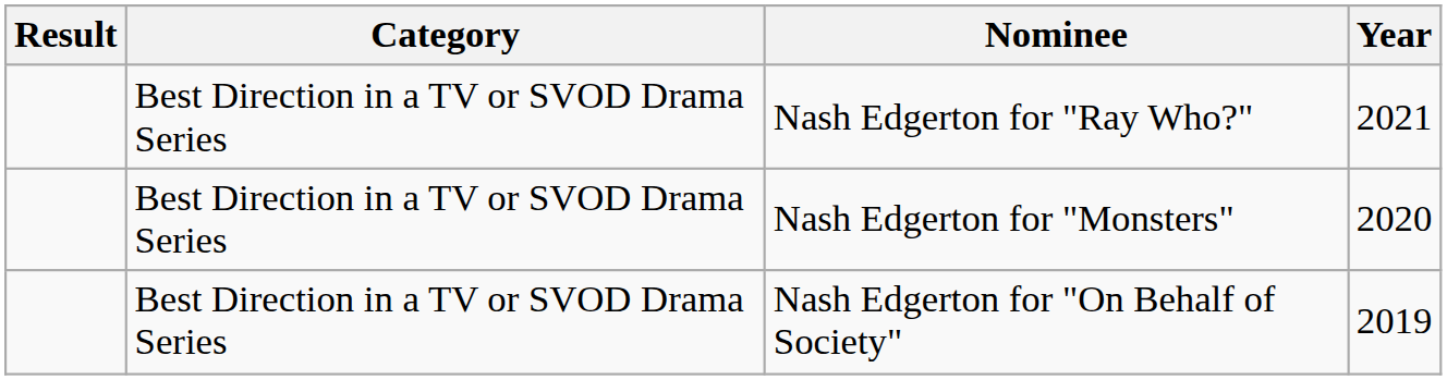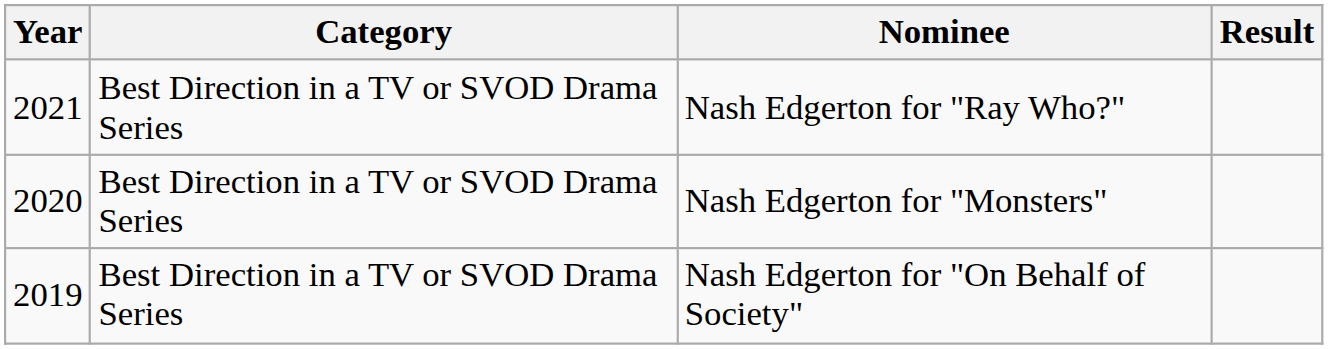columns swapped: Year <-> Result
